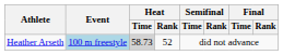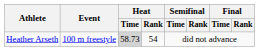Heather Arseth | Event: lightblue background -> no background
Heather Arseth | Heat / Rank: 52 -> 54
